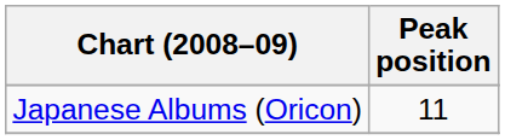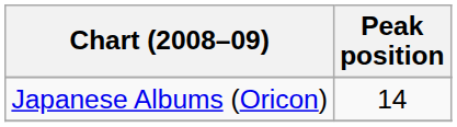Japanese Albums (Oricon) | Peak position: 11 -> 14
